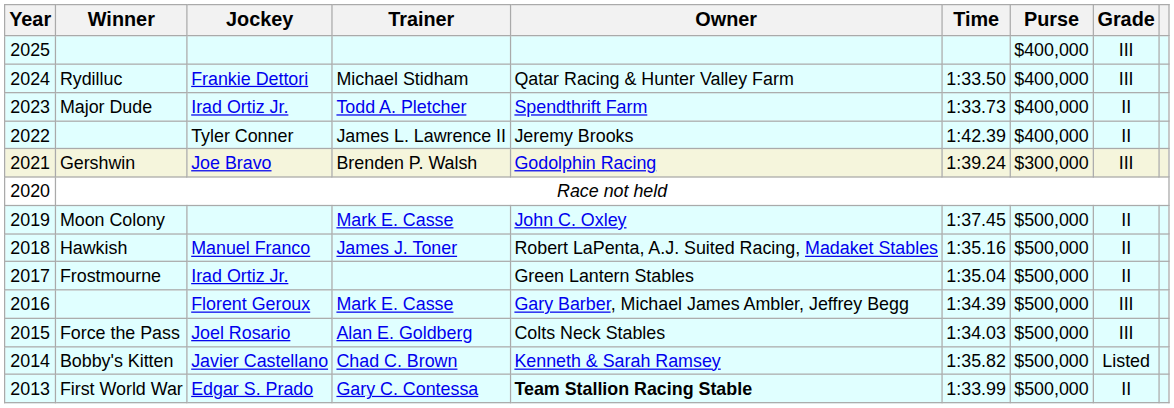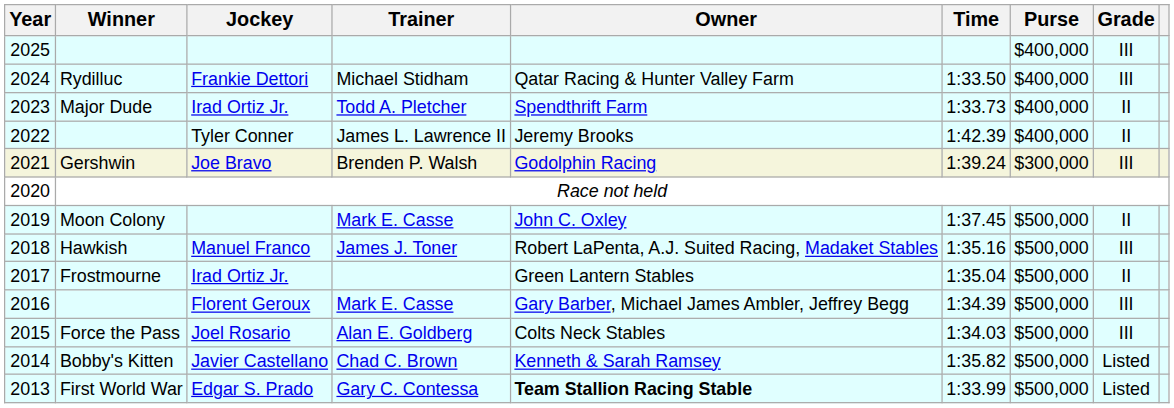2018 | Grade: II -> III
2013 | Grade: II -> Listed
